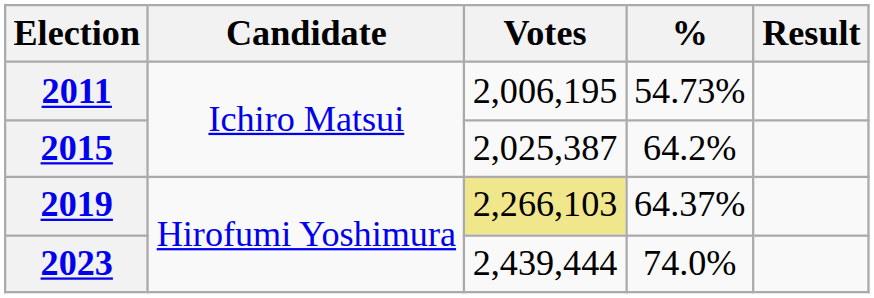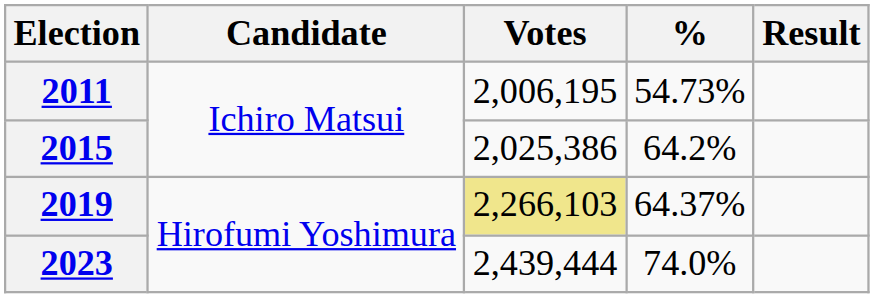2015 | Votes: 2,025,387 -> 2,025,386
